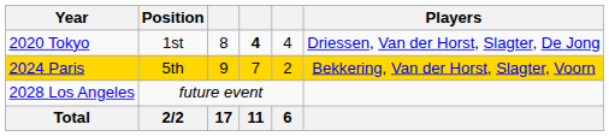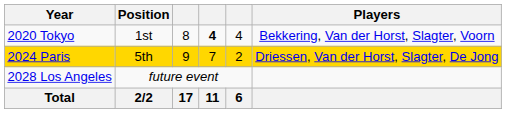2020 Tokyo | Players: Driessen, Van der Horst, Slagter, De Jong -> Bekkering, Van der Horst, Slagter, Voorn
2024 Paris | Players: Bekkering, Van der Horst, Slagter, Voorn -> Driessen, Van der Horst, Slagter, De Jong
